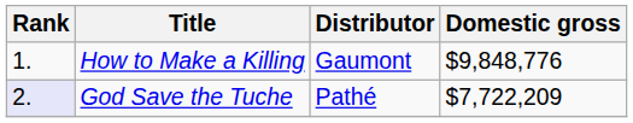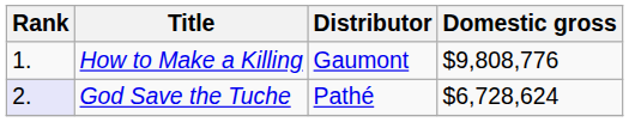How to Make a Killing | Domestic gross: $9,848,776 -> $9,808,776
God Save the Tuche | Domestic gross: $7,722,209 -> $6,728,624
